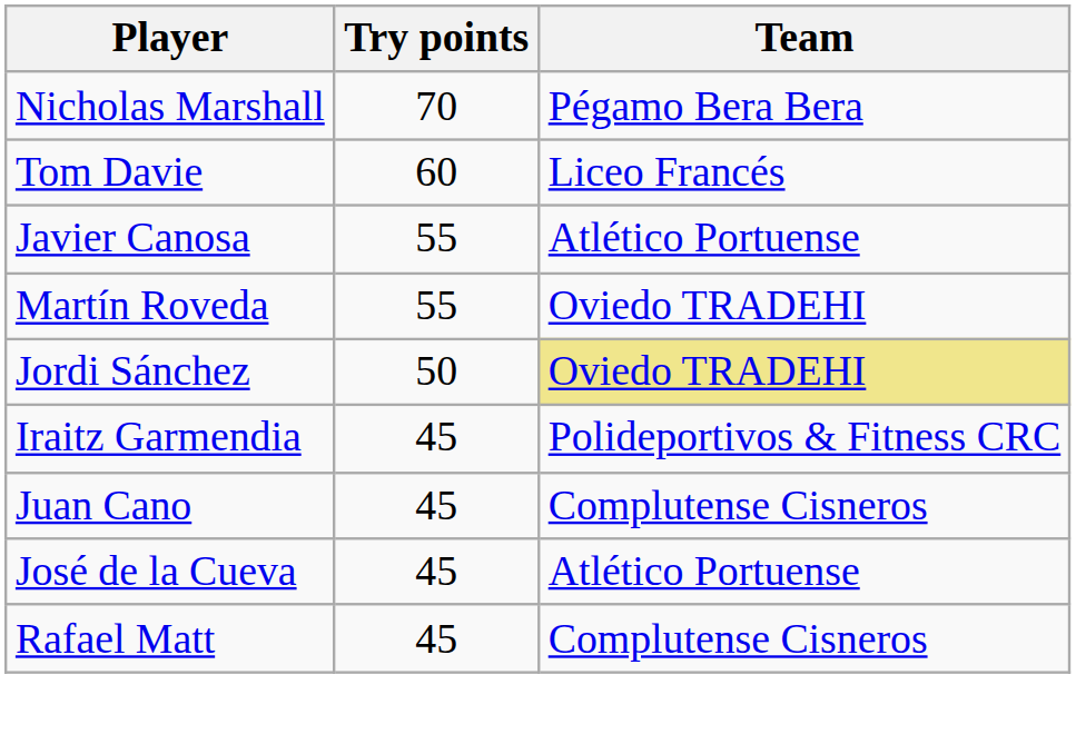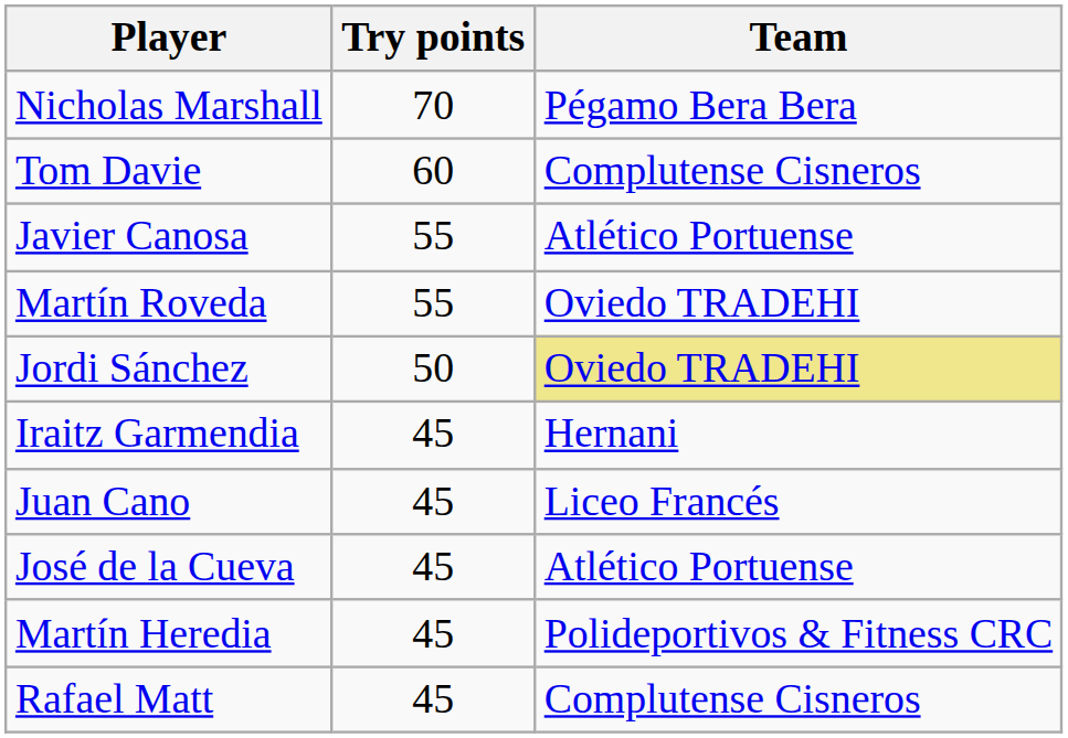Tom Davie | Team: Liceo Francés -> Complutense Cisneros
Iraitz Garmendia | Team: Polideportivos & Fitness CRC -> Hernani
Juan Cano | Team: Complutense Cisneros -> Liceo Francés
+ row: Martín Heredia | 45 | Polideportivos & Fitness CRC
